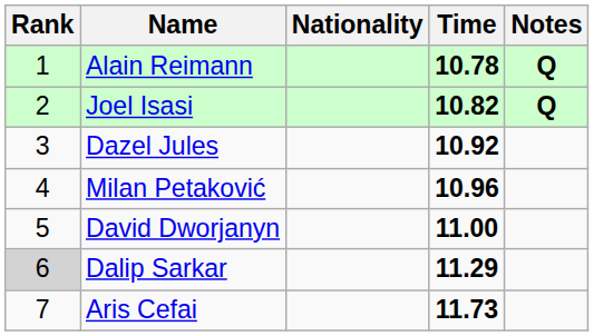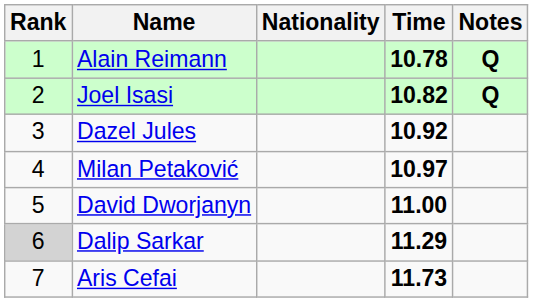Milan Petaković | Time: 10.96 -> 10.97
